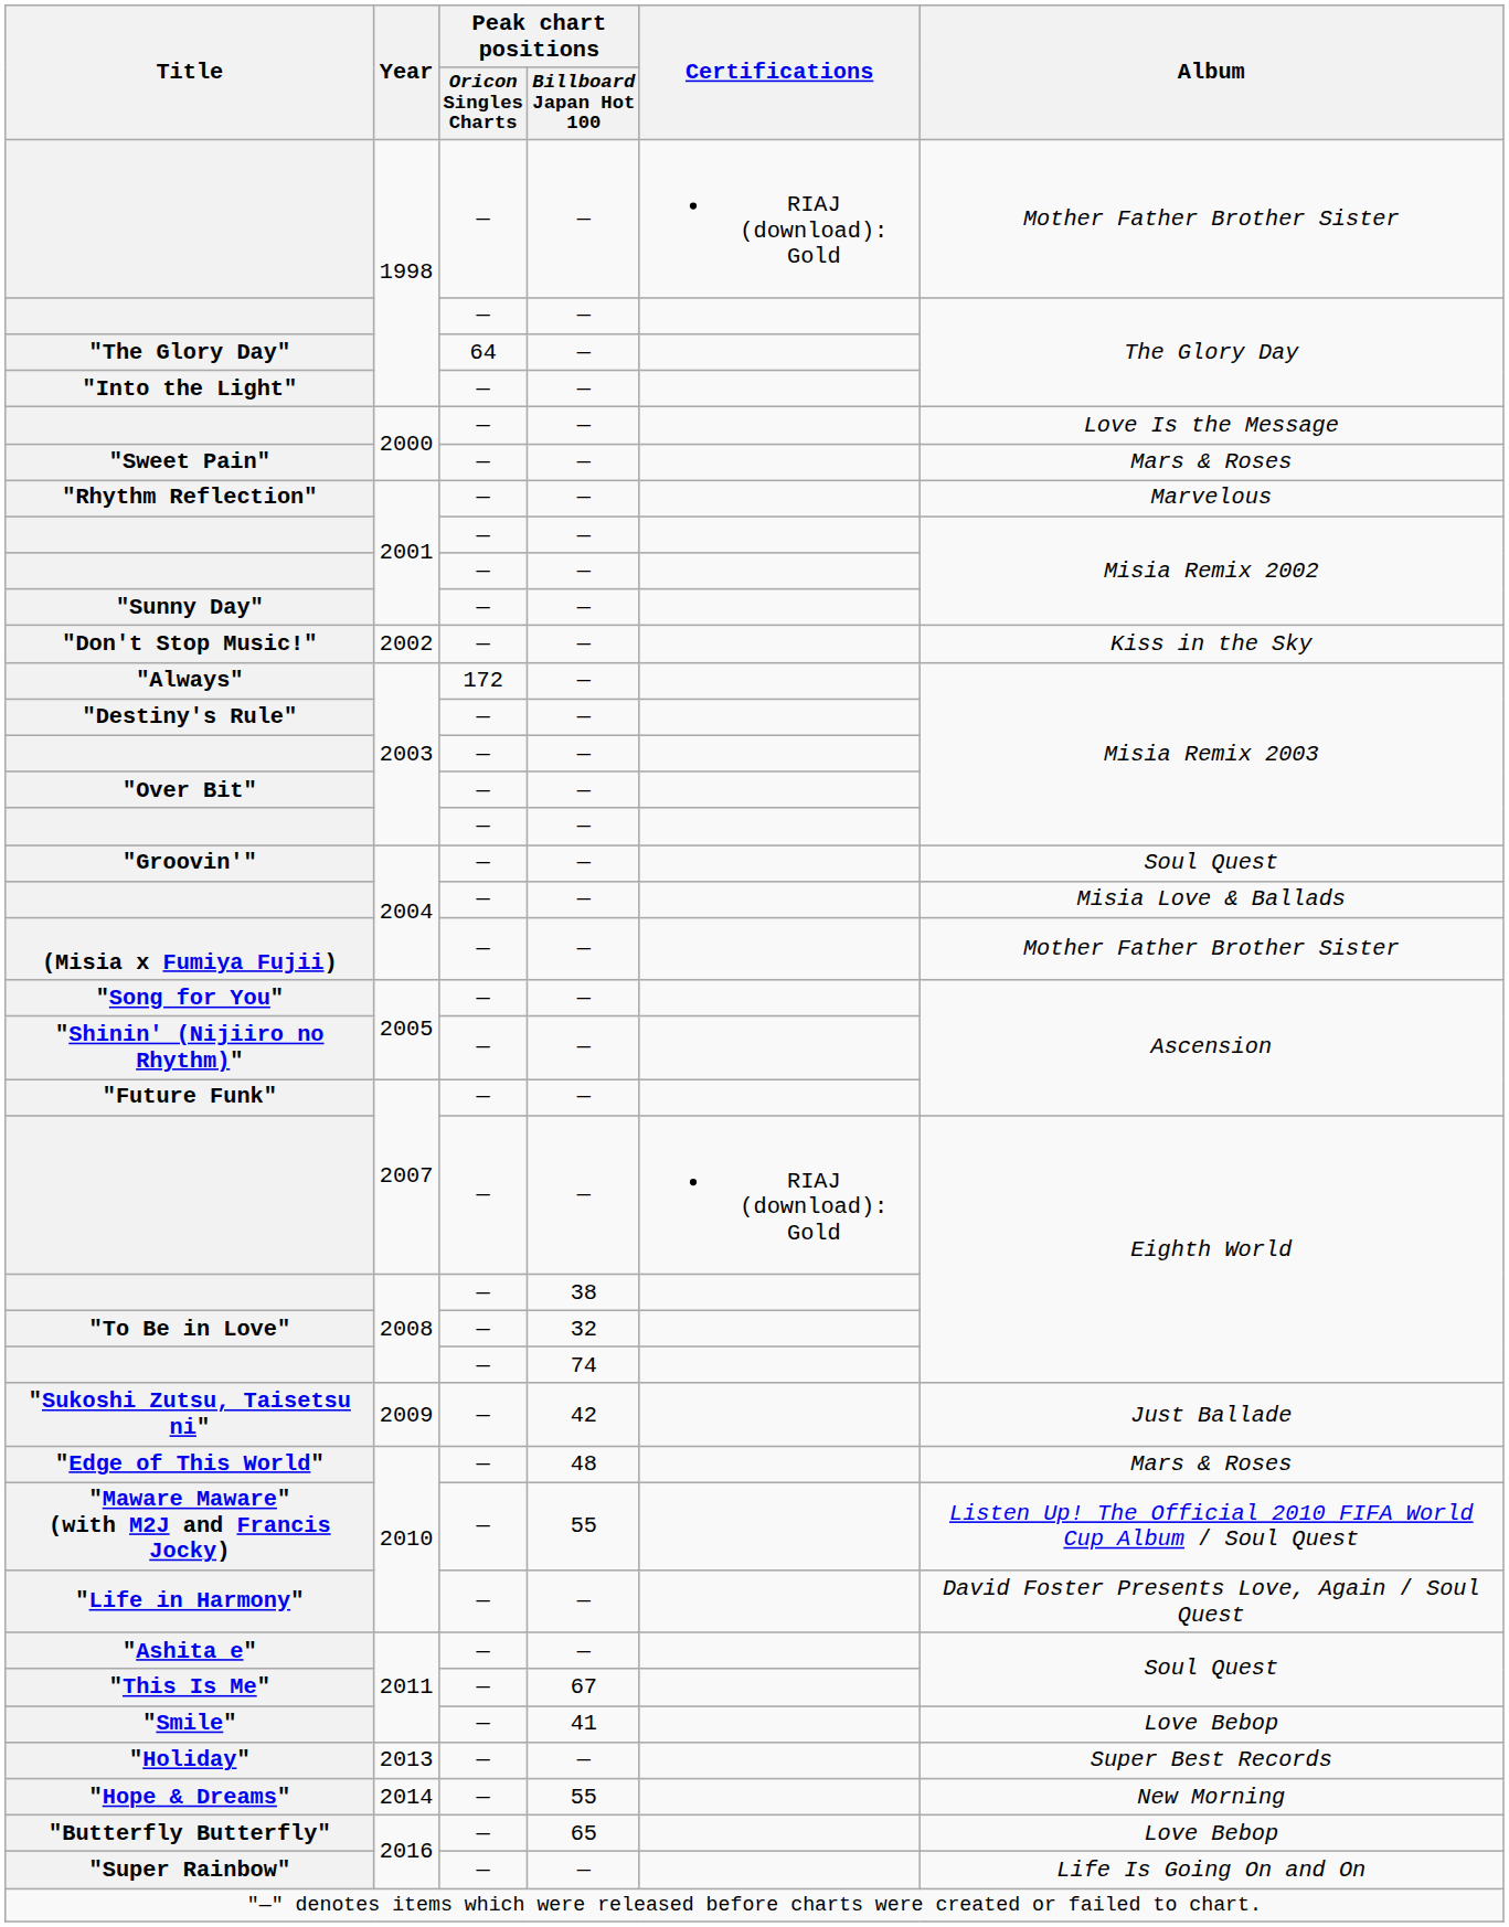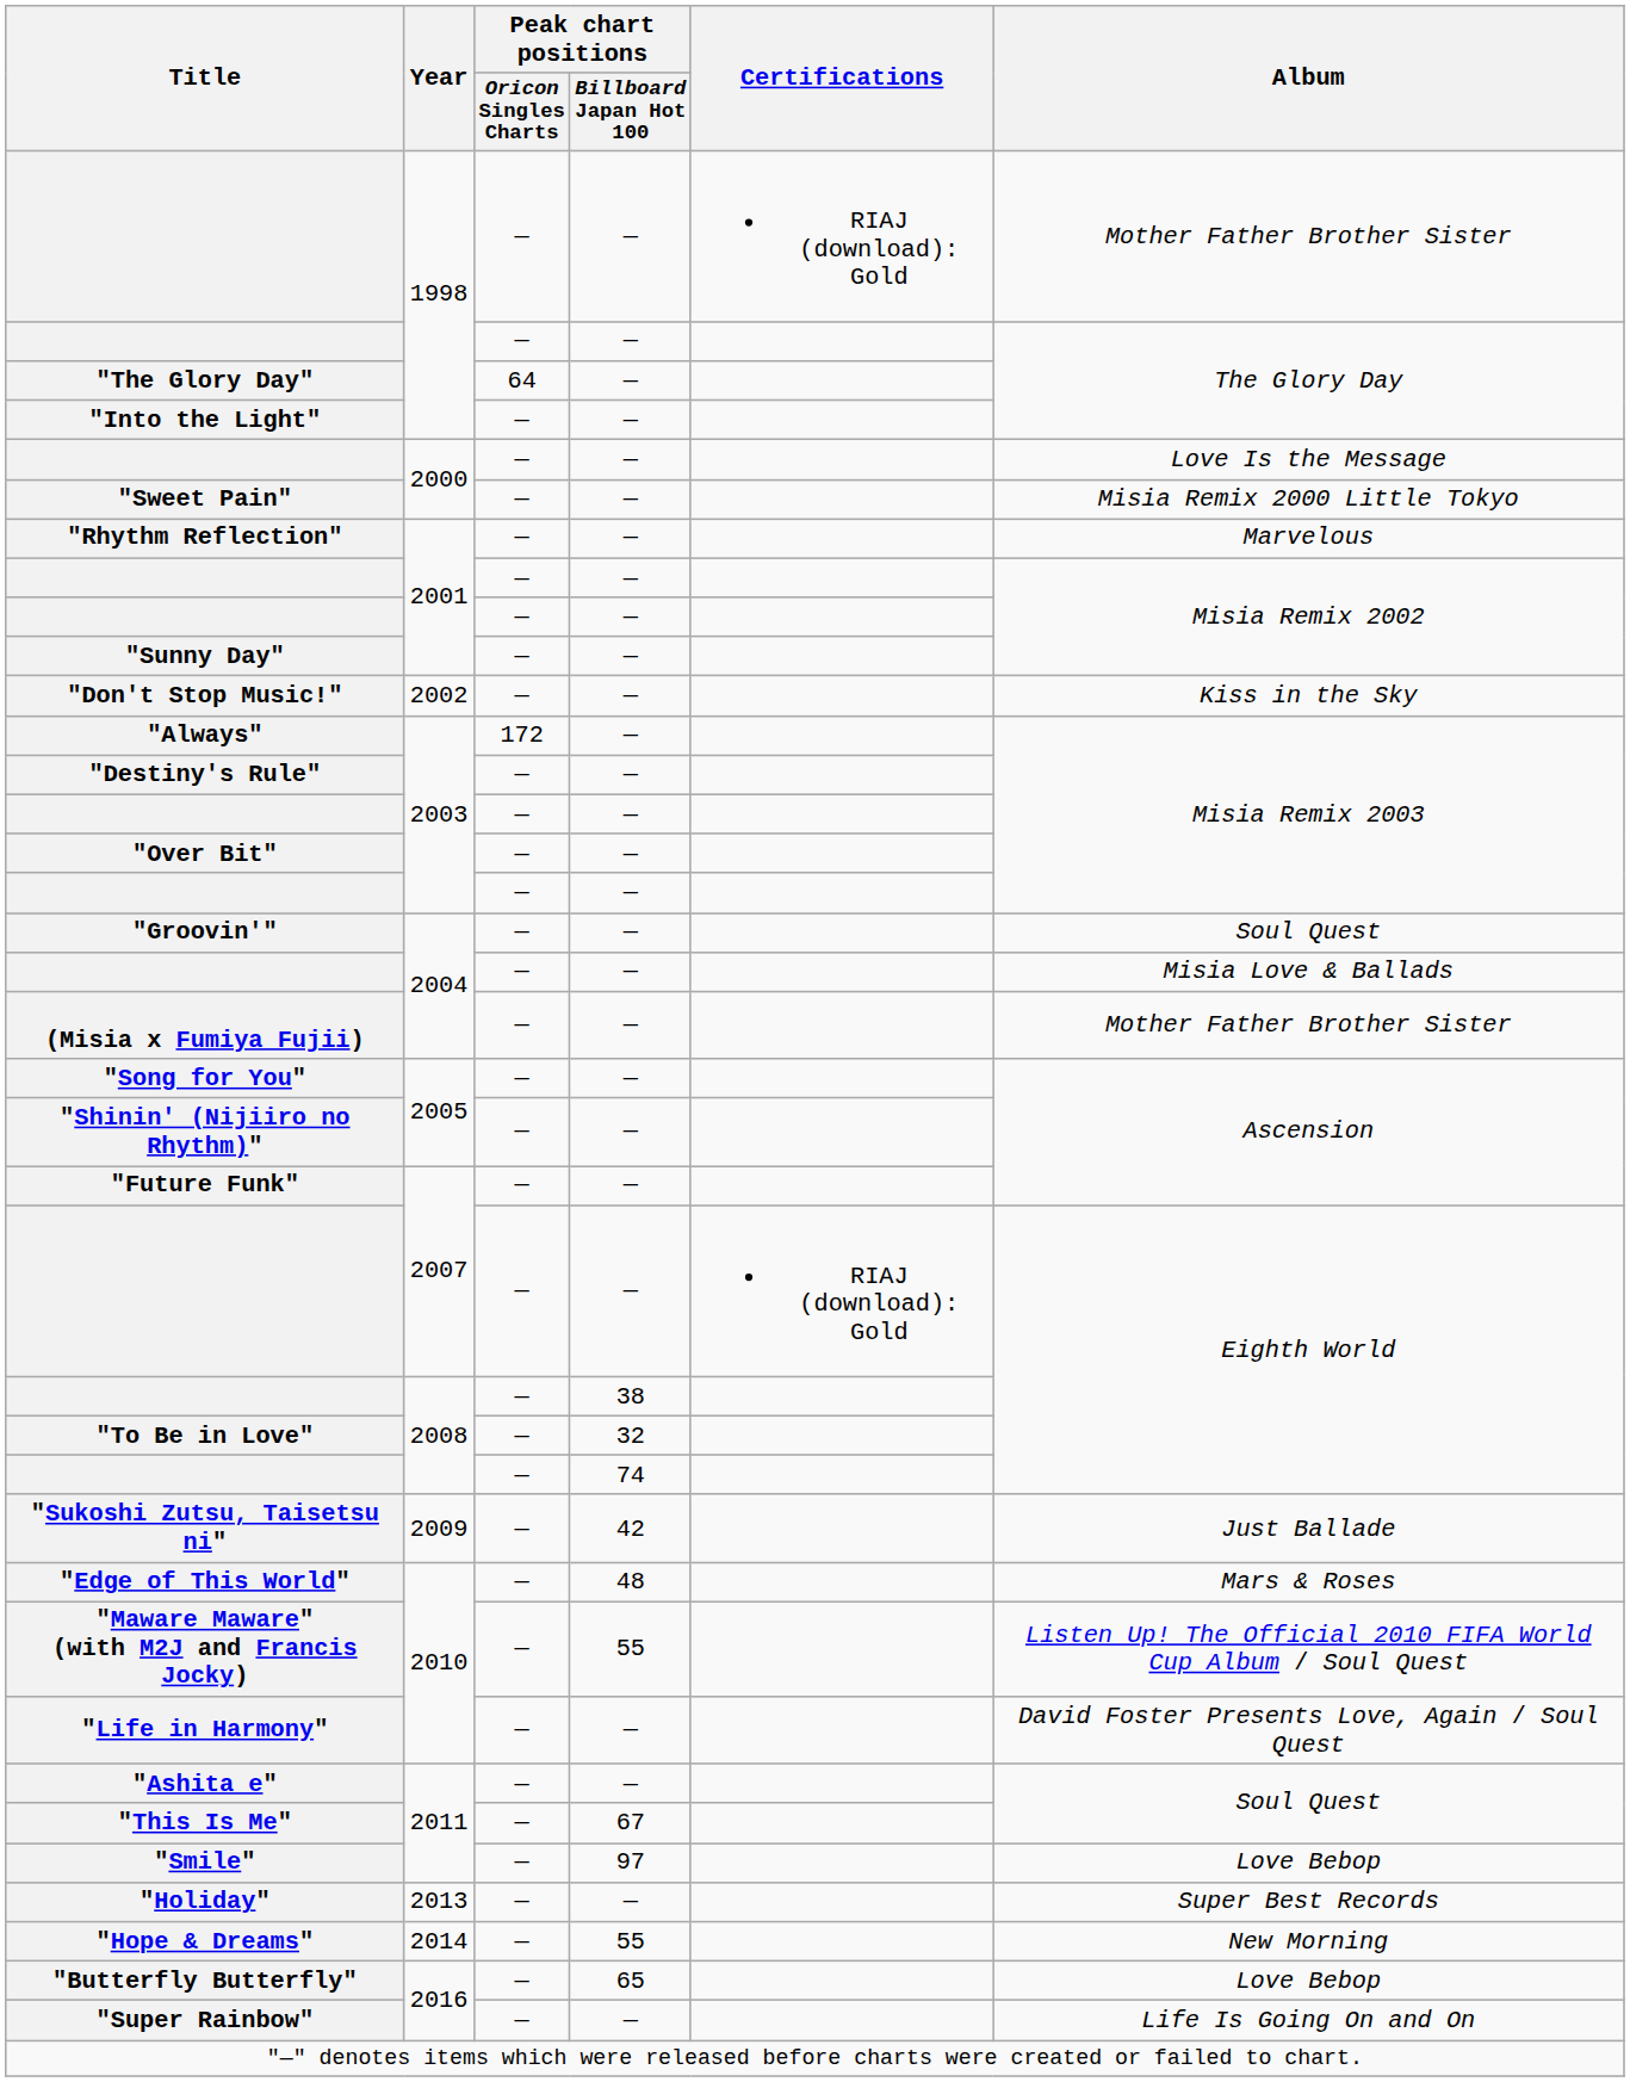"Sweet Pain" | Album: Mars & Roses -> Misia Remix 2000 Little Tokyo
"Smile" | Peak chart positions / Billboard Japan Hot 100: 41 -> 97
